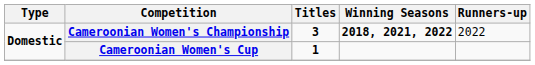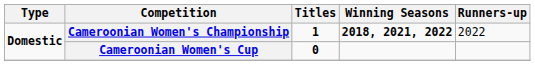Cameroonian Women's Championship | Titles: 3 -> 1
Cameroonian Women's Cup | Titles: 1 -> 0
